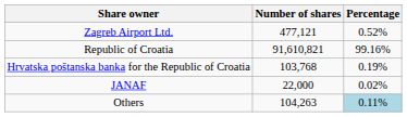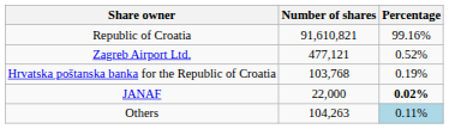rows swapped: Republic of Croatia <-> Zagreb Airport Ltd.
JANAF | Percentage: normal -> bold
